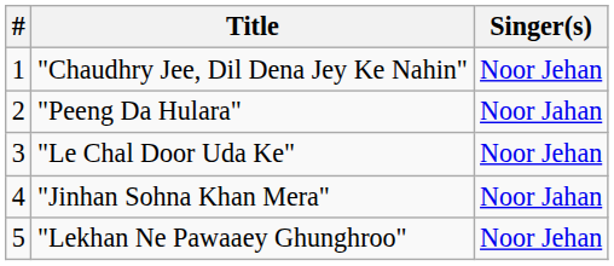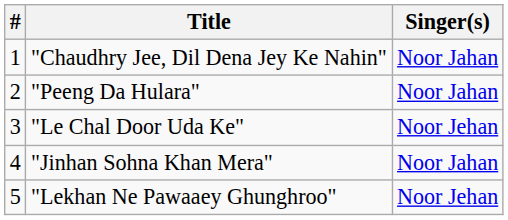"Chaudhry Jee, Dil Dena Jey Ke Nahin" | Singer(s): Noor Jehan -> Noor Jahan
